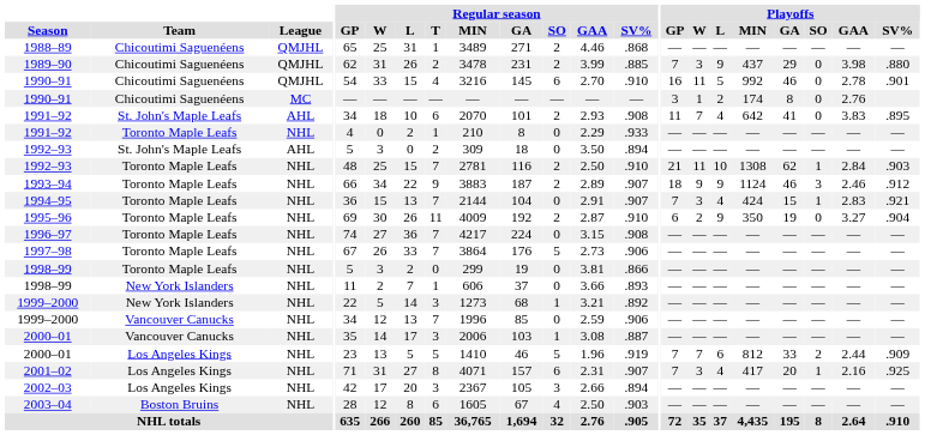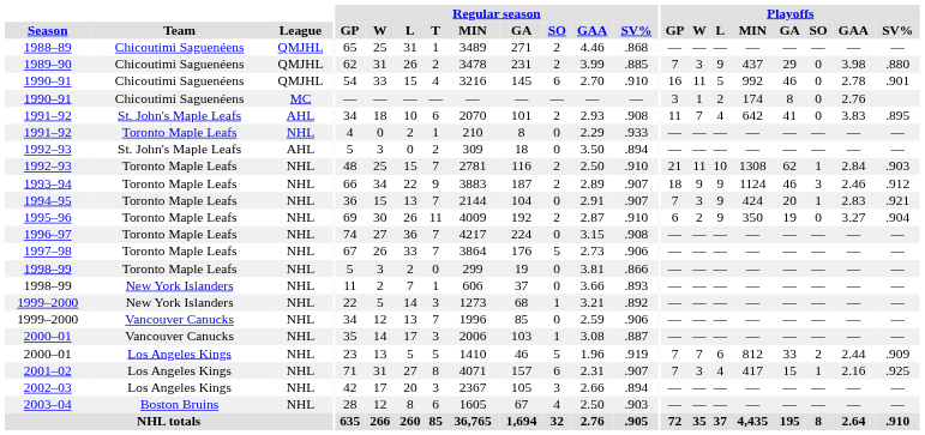1994–95 | Playoffs / L: 4 -> 9
1994–95 | Playoffs / GA: 15 -> 20
2001–02 | Playoffs / GA: 20 -> 15
